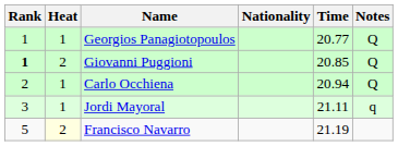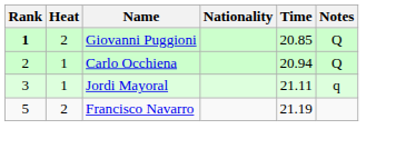- row: 1 | 1 | Georgios Panagiotopoulos | 20.77 | Q
Francisco Navarro | Heat: lightyellow background -> no background
